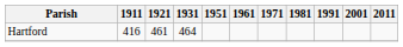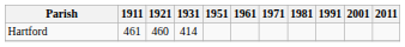Hartford | 1911: 416 -> 461
Hartford | 1921: 461 -> 460
Hartford | 1931: 464 -> 414
